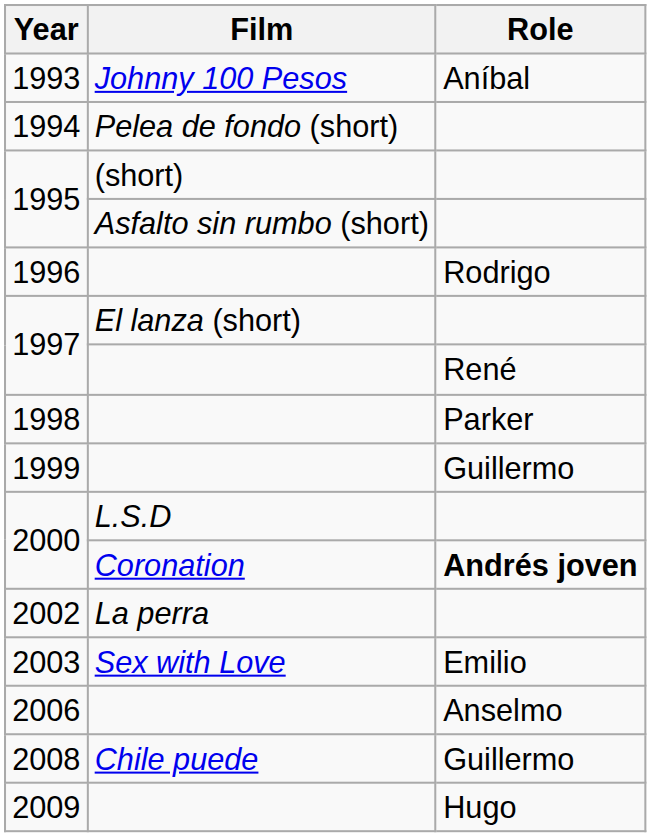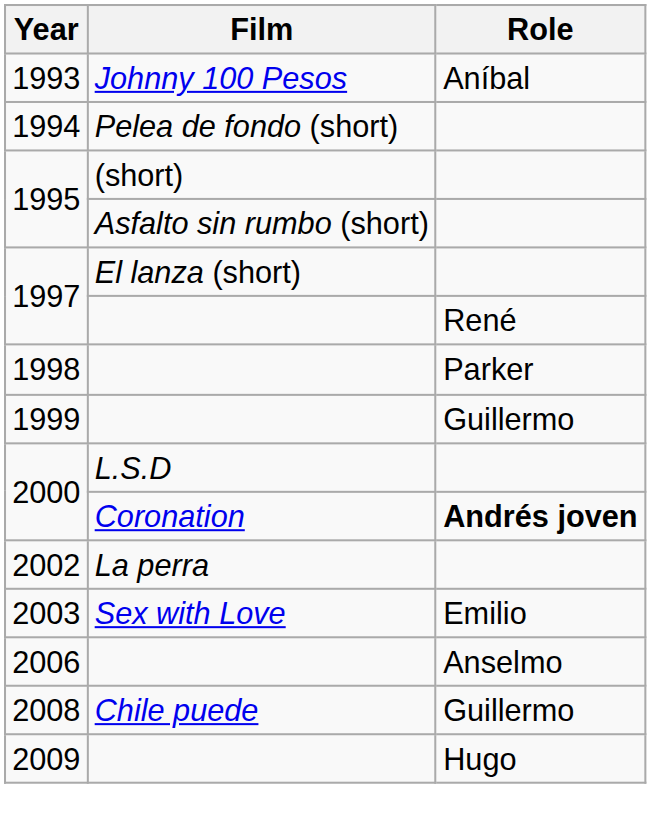- row: 1996 | Rodrigo
